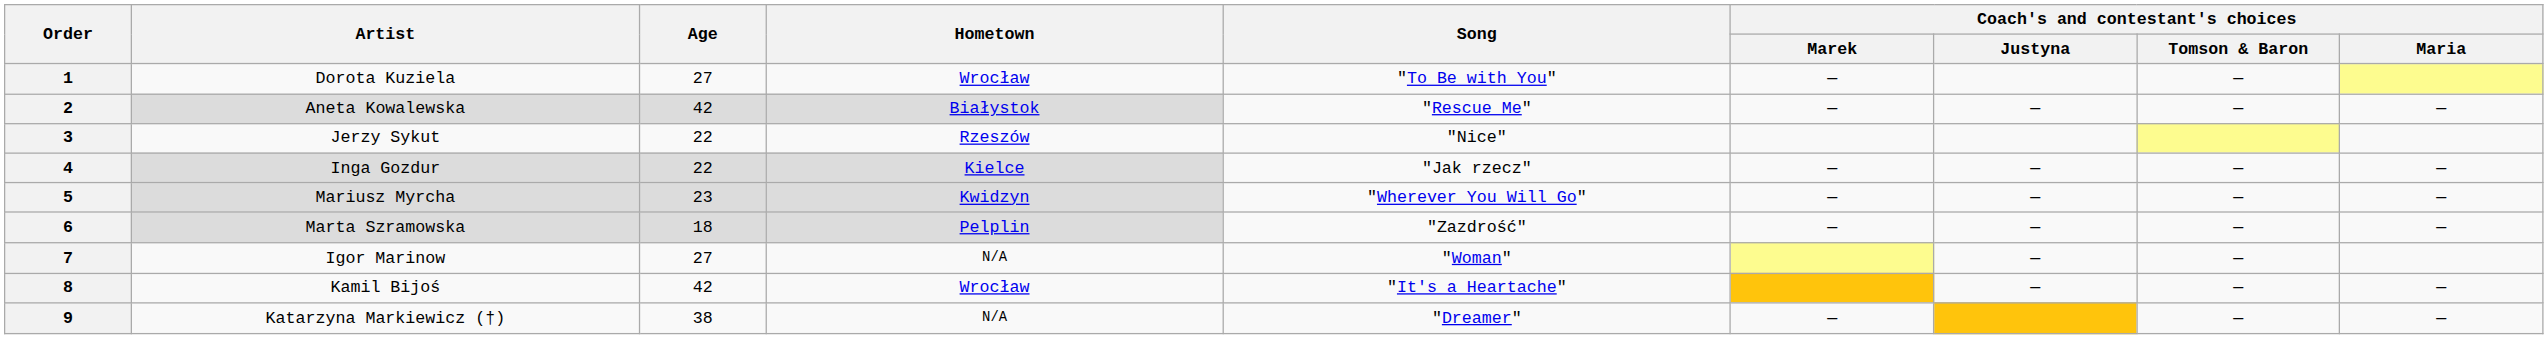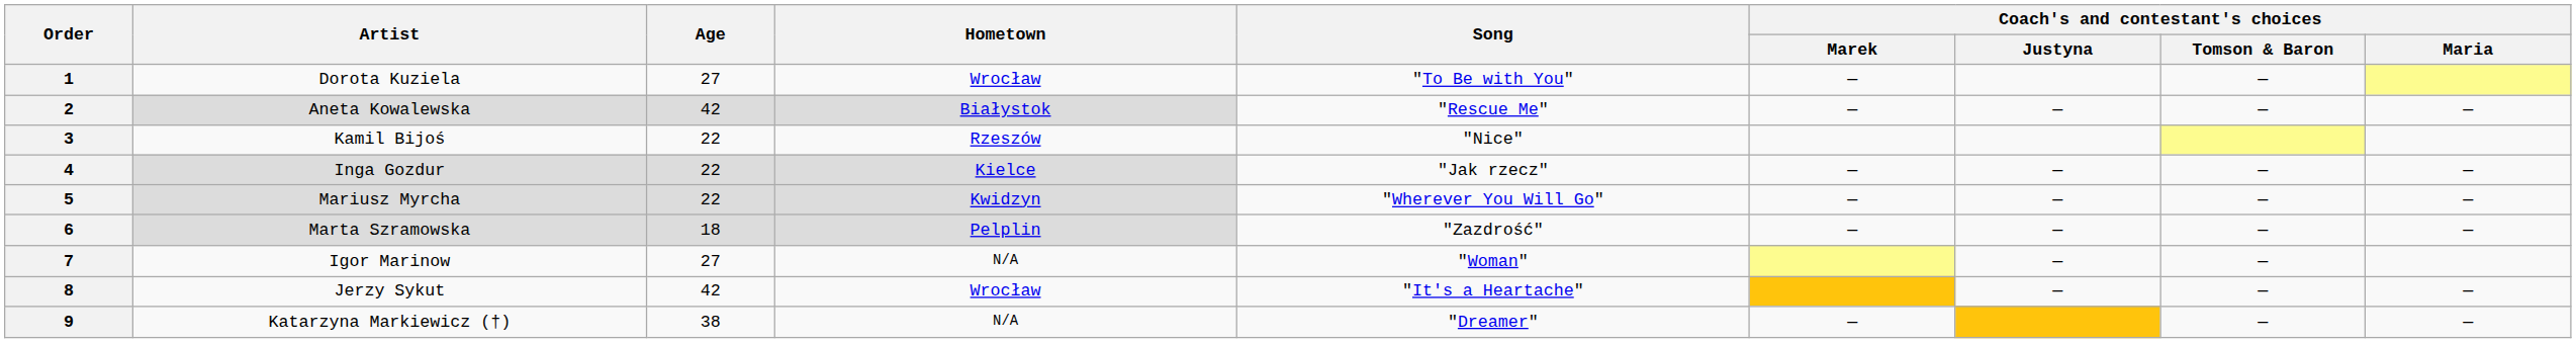3 | Artist: Jerzy Sykut -> Kamil Bijoś
5 | Age: 23 -> 22
8 | Artist: Kamil Bijoś -> Jerzy Sykut
